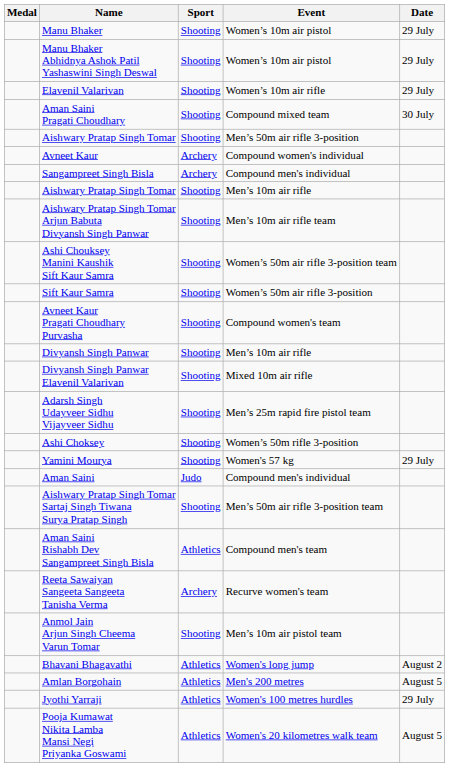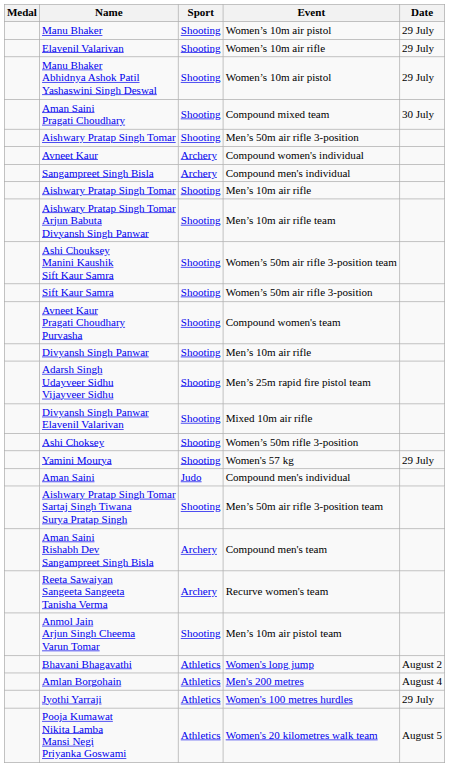rows swapped: Elavenil Valarivan <-> Manu Bhaker Abhidnya Ashok Patil Yashaswini Singh Deswal
rows swapped: Adarsh Singh Udayveer Sidhu Vijayveer Sidhu <-> Divyansh Singh Panwar Elavenil Valarivan
Aman Saini Rishabh Dev Sangampreet Singh Bisla | Sport: Athletics -> Archery
Amlan Borgohain | Date: August 5 -> August 4
